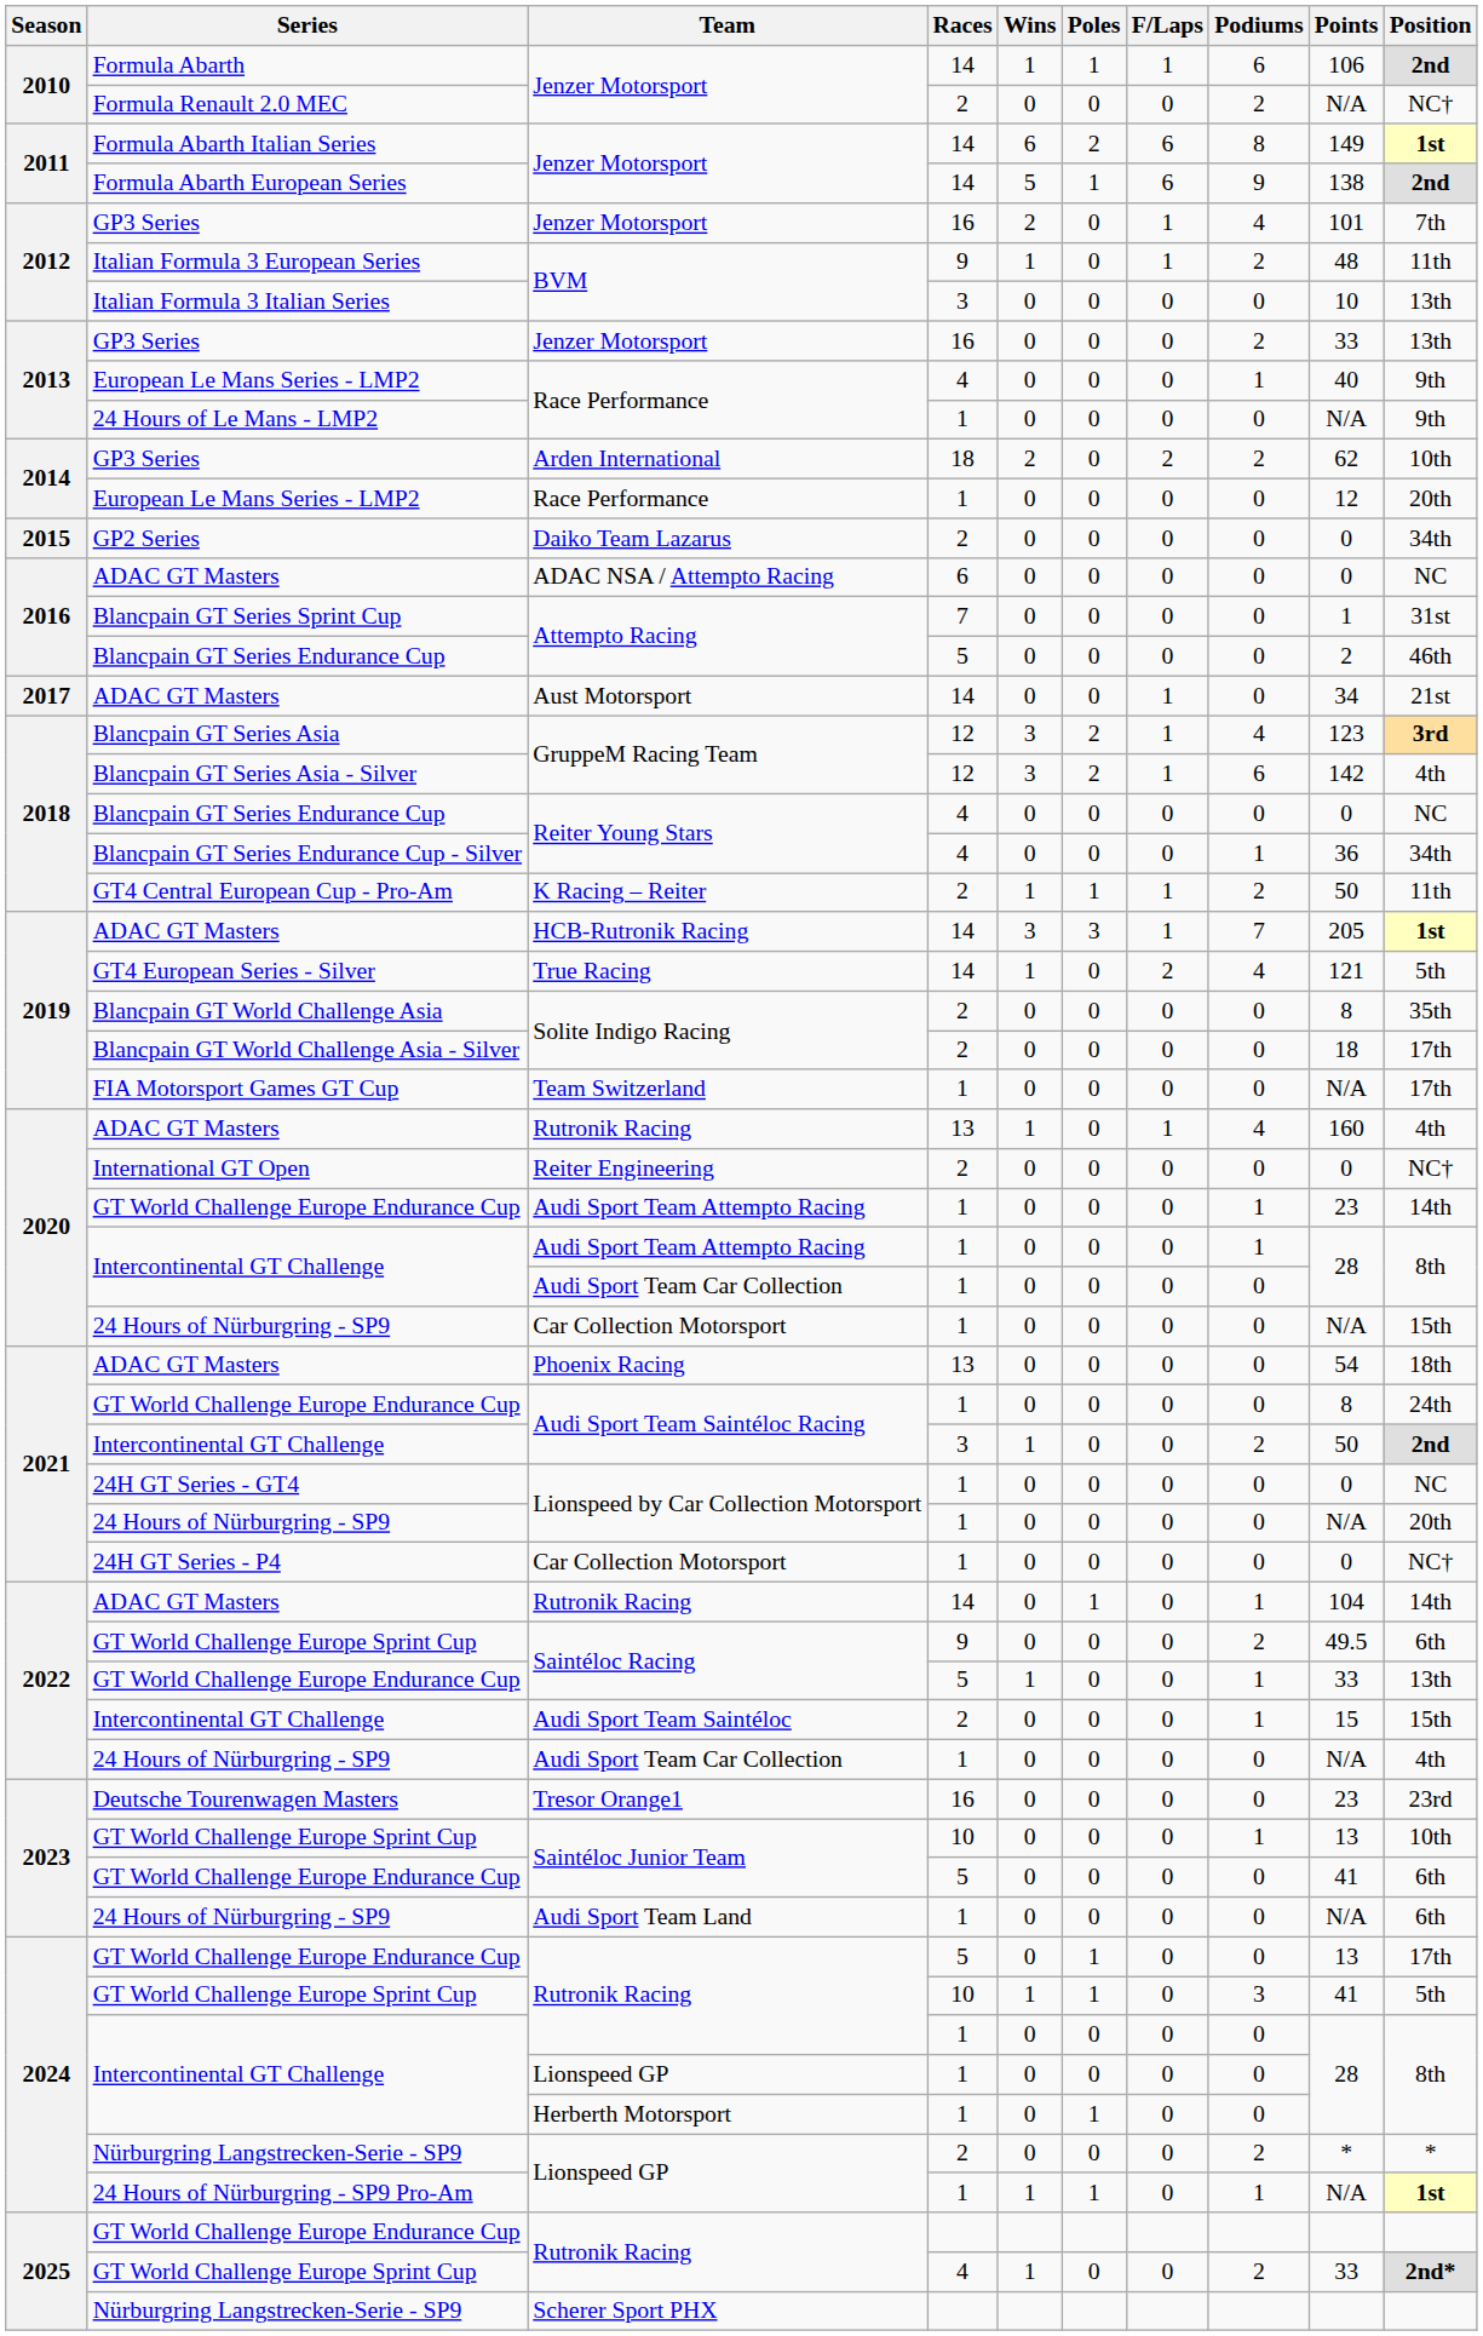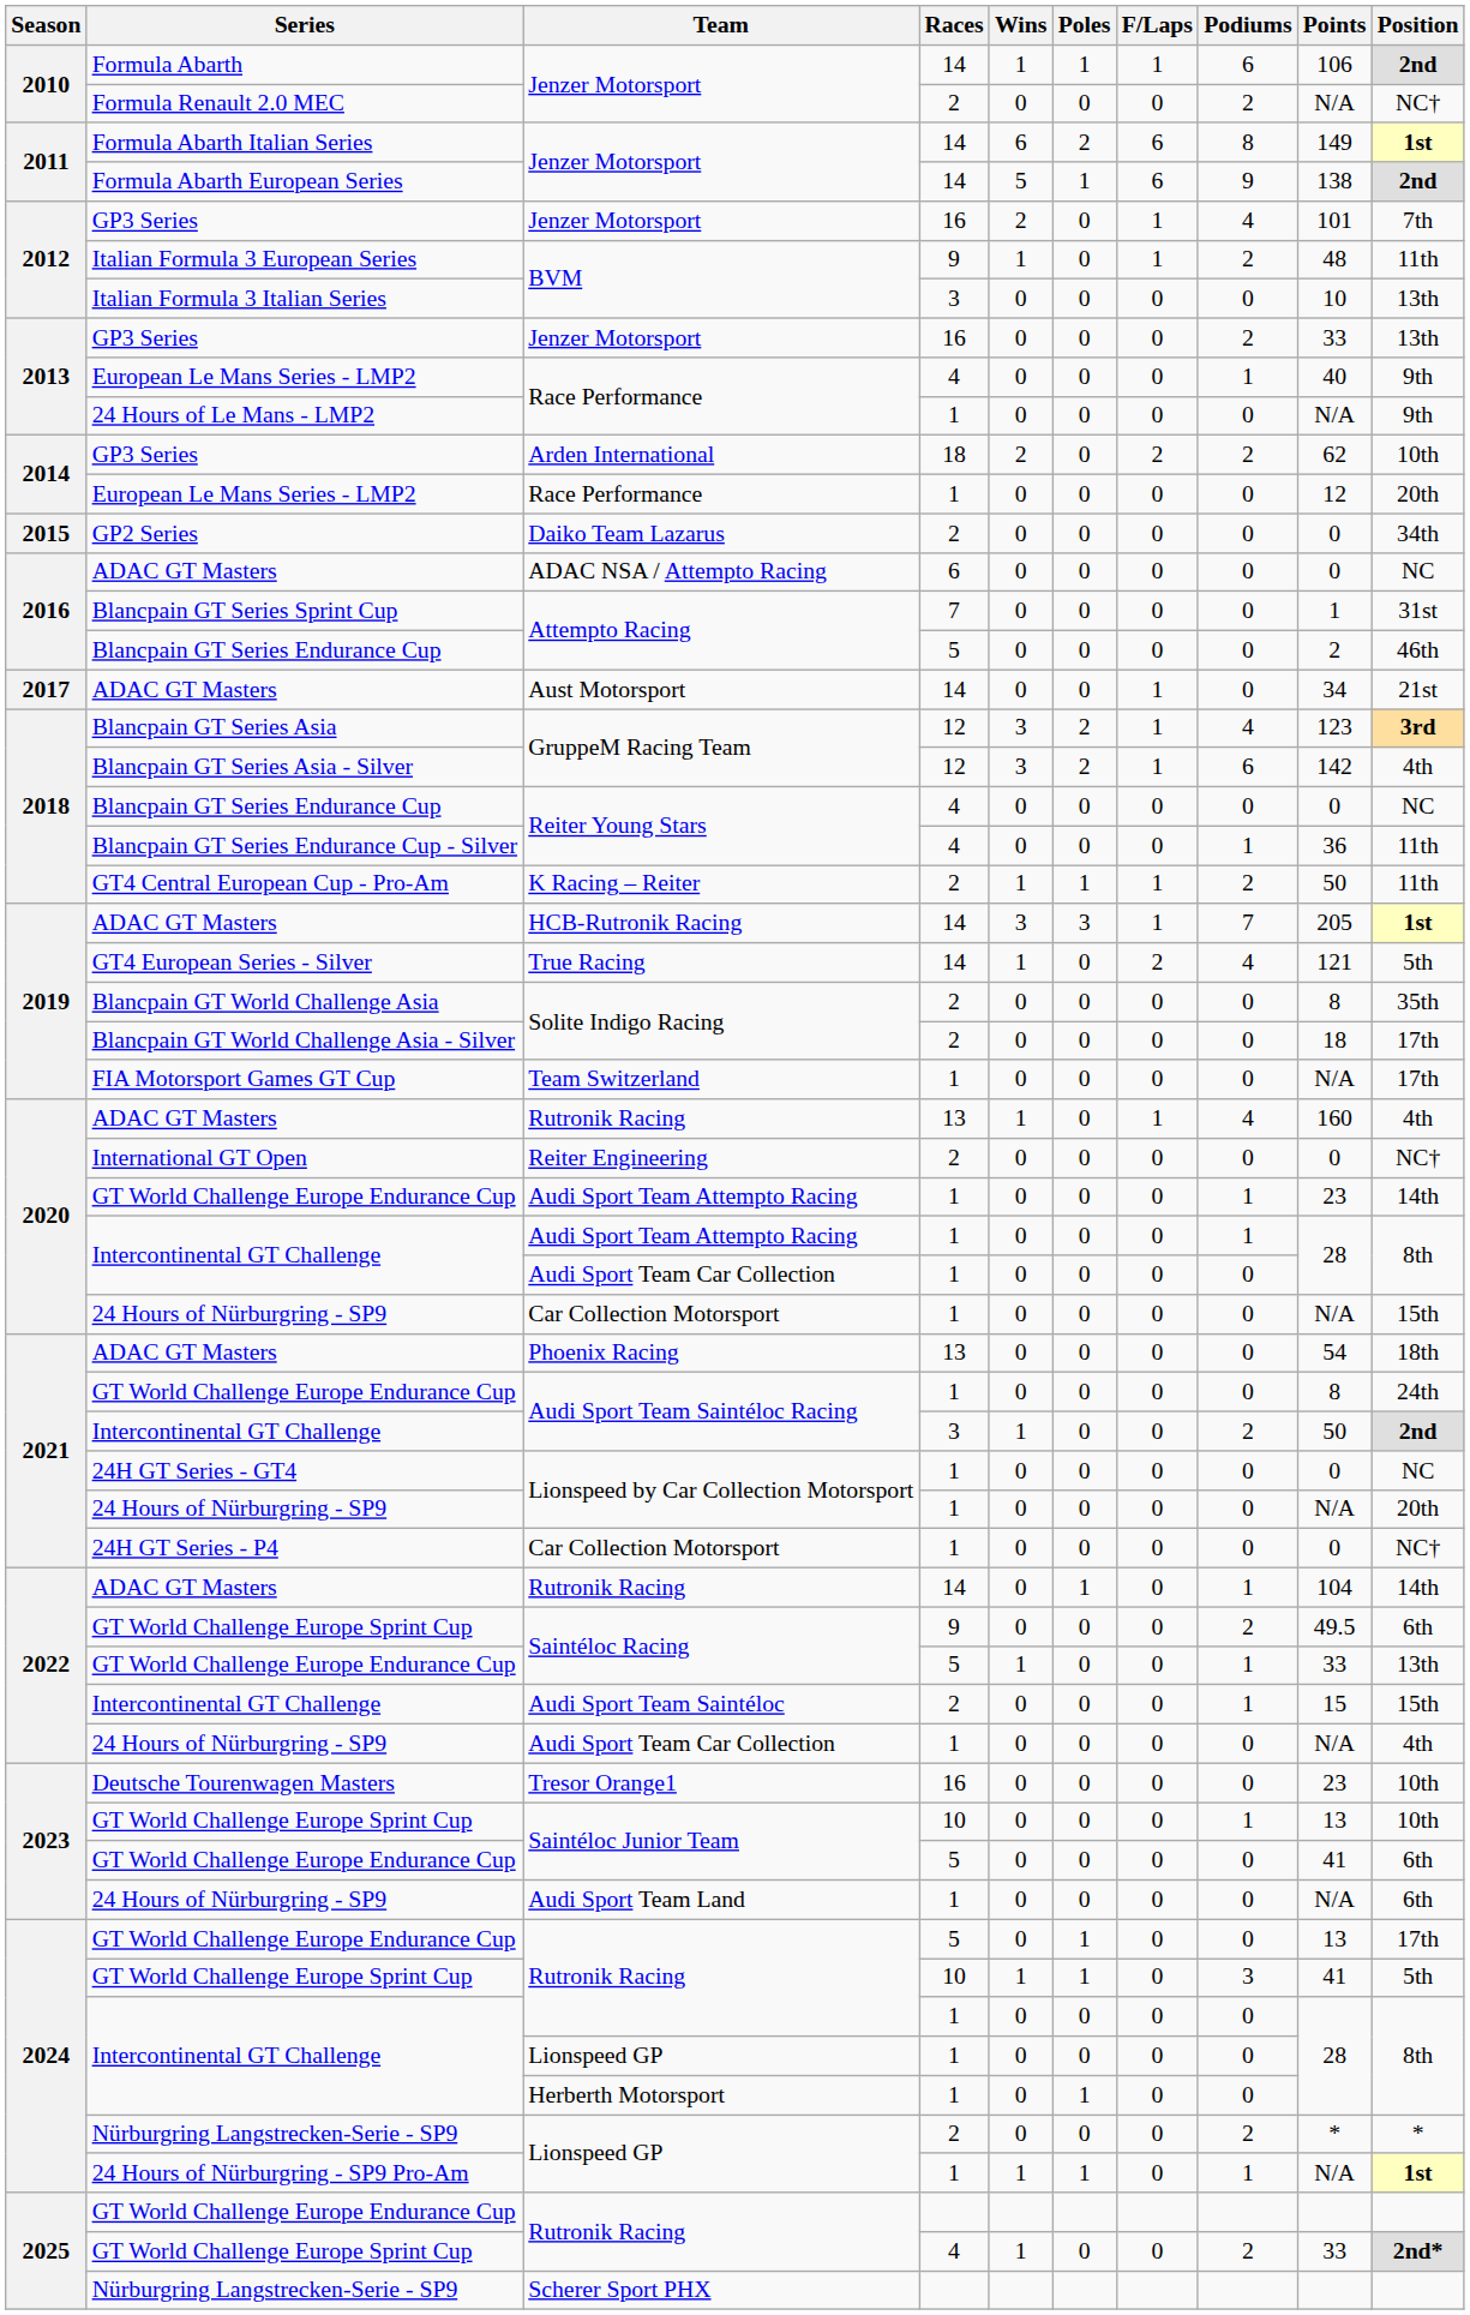Blancpain GT Series Endurance Cup - Silver | Position: 34th -> 11th
Deutsche Tourenwagen Masters | Position: 23rd -> 10th
